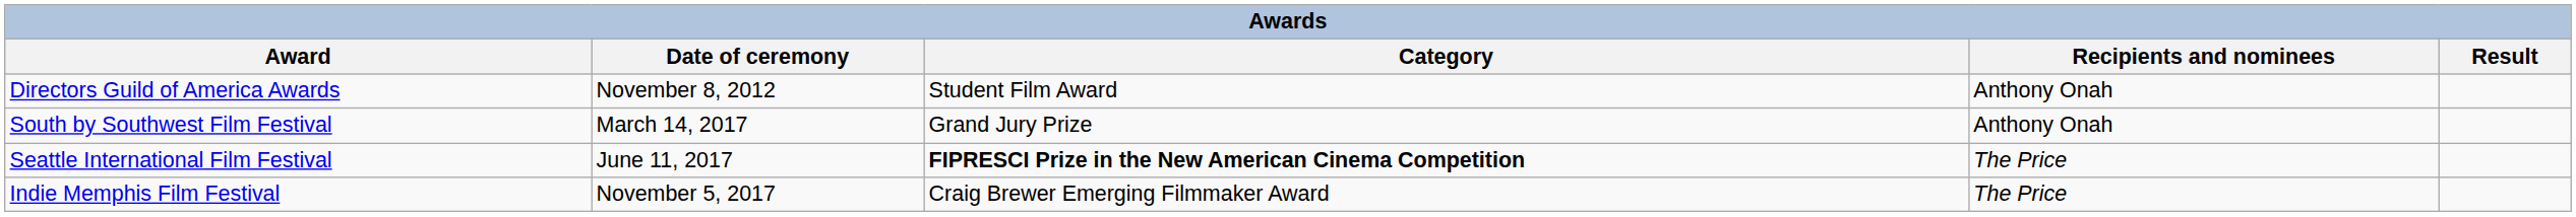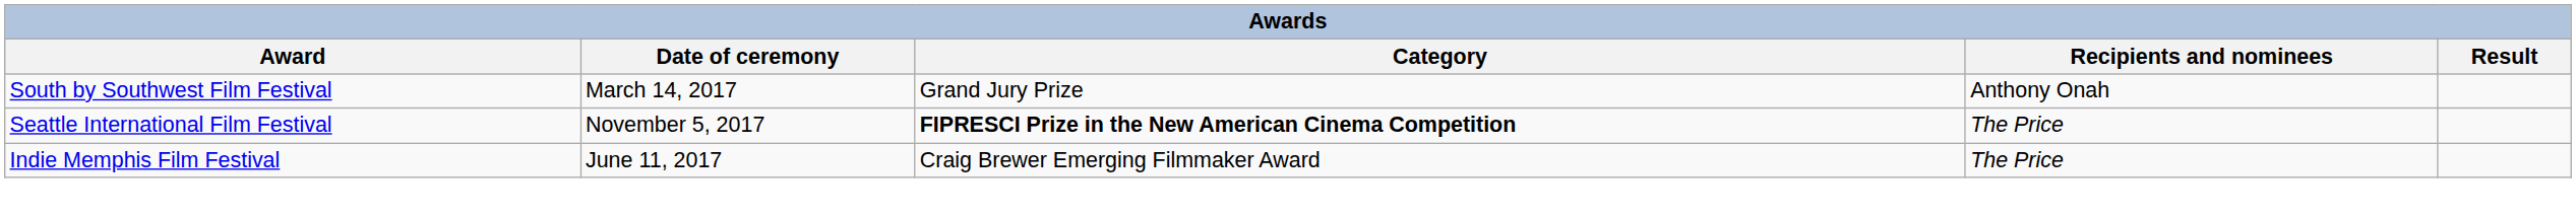- row: Directors Guild of America Awards | November 8, 2012 | Student Film Award | Anthony Onah
Seattle International Film Festival | Date of ceremony: June 11, 2017 -> November 5, 2017
Indie Memphis Film Festival | Date of ceremony: November 5, 2017 -> June 11, 2017
